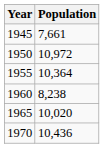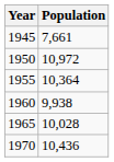1960 | Population: 8,238 -> 9,938
1965 | Population: 10,020 -> 10,028
